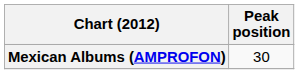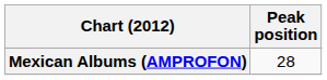Mexican Albums (AMPROFON) | Peak position: 30 -> 28
